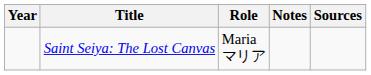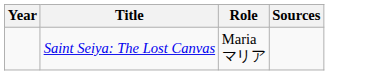- column: Notes
